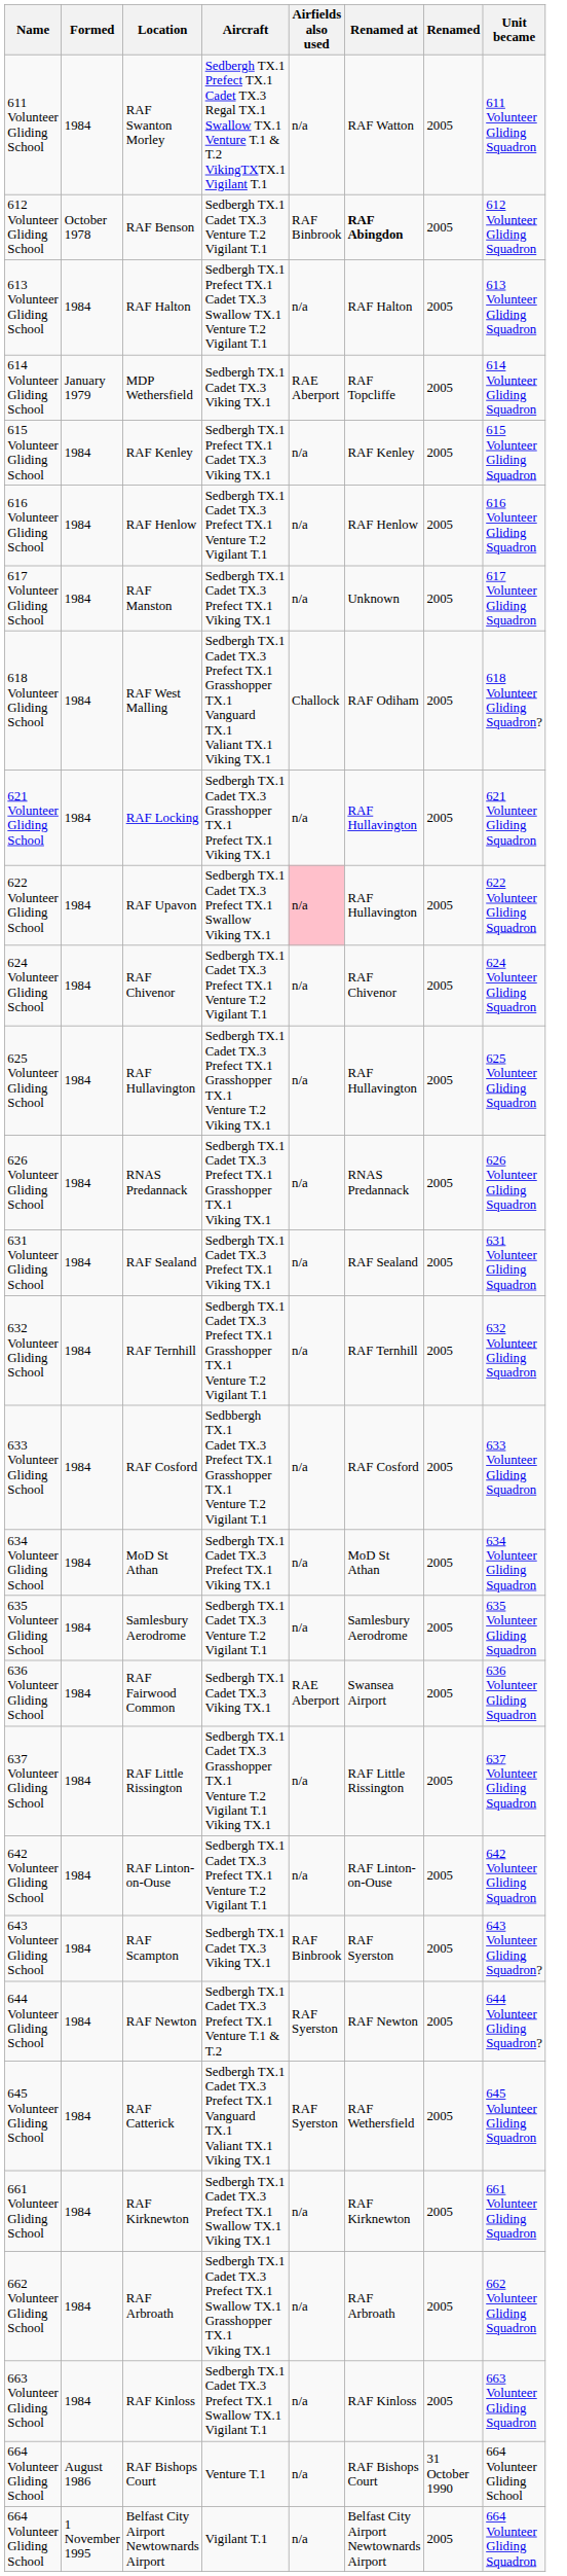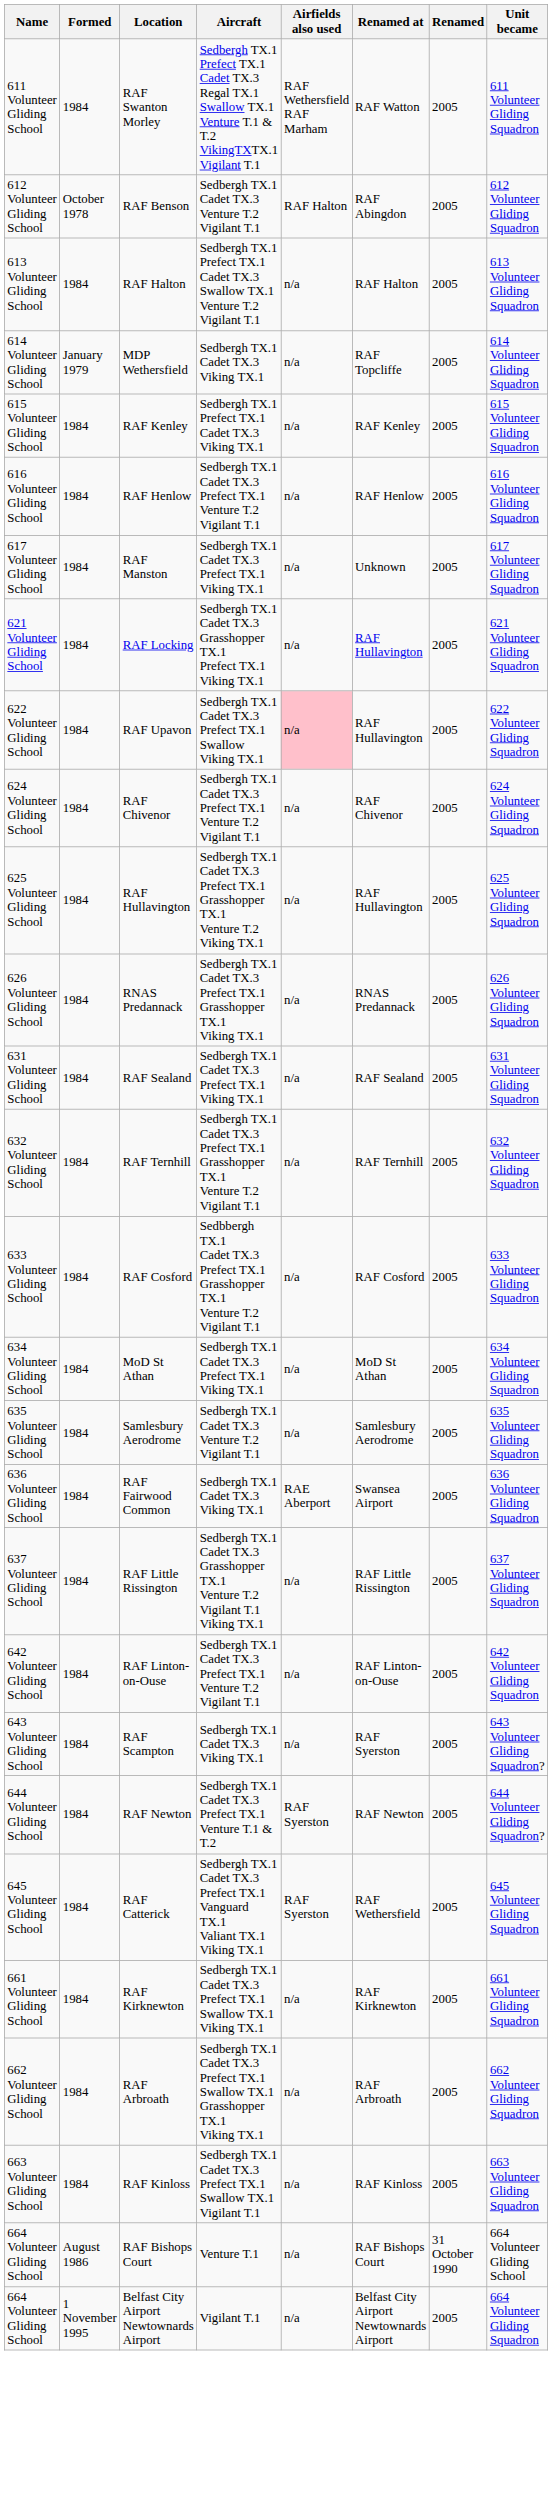RAF Swanton Morley | Airfields also used: n/a -> RAF Wethersfield RAF Marham
RAF Benson | Airfields also used: RAF Binbrook -> RAF Halton
RAF Benson | Renamed at: bold -> normal
MDP Wethersfield | Airfields also used: RAE Aberport -> n/a
- row: 618 Volunteer Gliding School | 1984 | RAF West Malling | Sedbergh TX.1 Cadet TX.3 Prefect TX.1 Grasshopper TX.1 Vanguard TX.1 Valiant TX.1 Viking TX.1 | Challock | RAF Odiham | 2005 | 618 Volunteer Gliding Squadron?
RAF Scampton | Airfields also used: RAF Binbrook -> n/a
